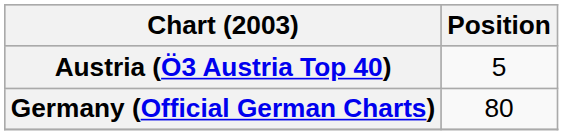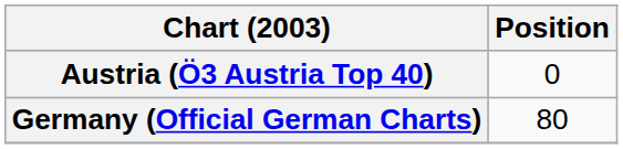Austria (Ö3 Austria Top 40) | Position: 5 -> 0
